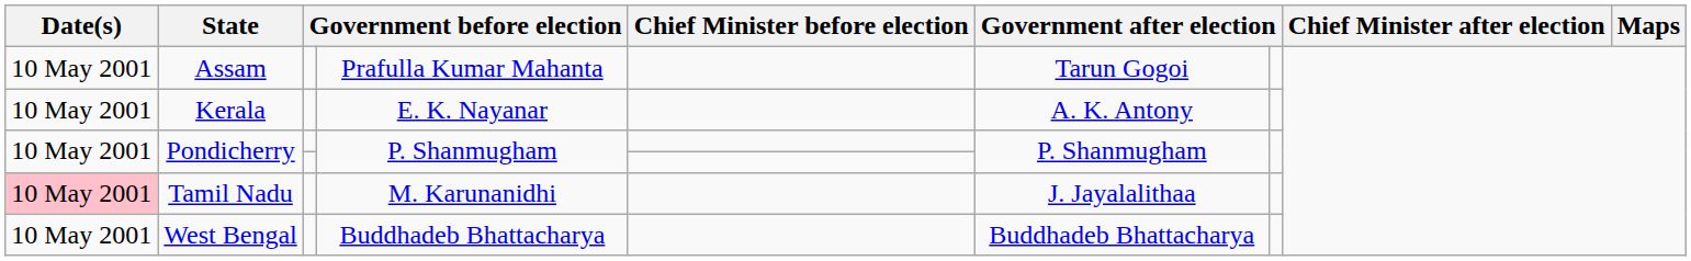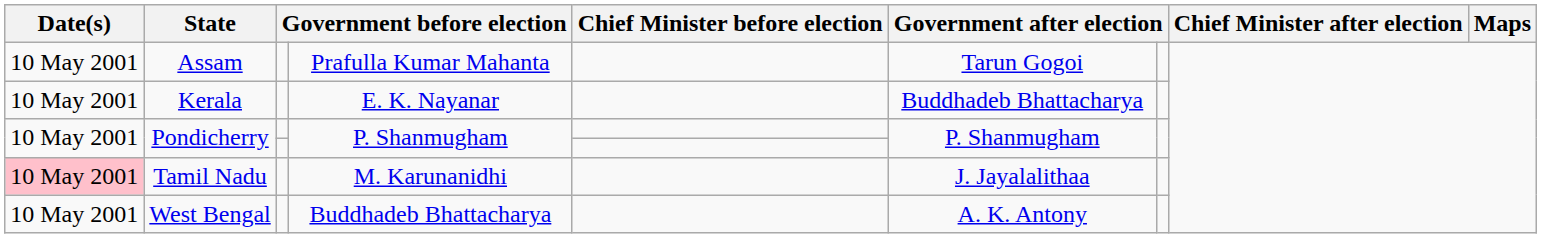Kerala | column 6: A. K. Antony -> Buddhadeb Bhattacharya
West Bengal | column 6: Buddhadeb Bhattacharya -> A. K. Antony
